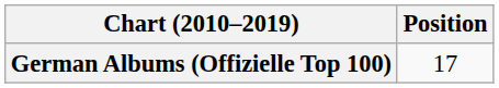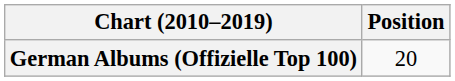German Albums (Offizielle Top 100) | Position: 17 -> 20
